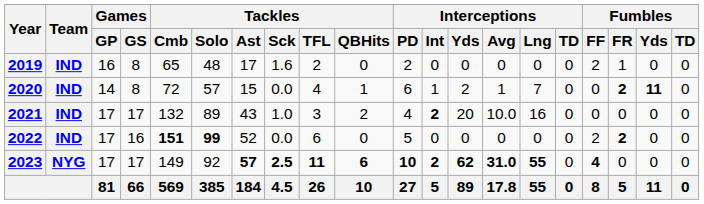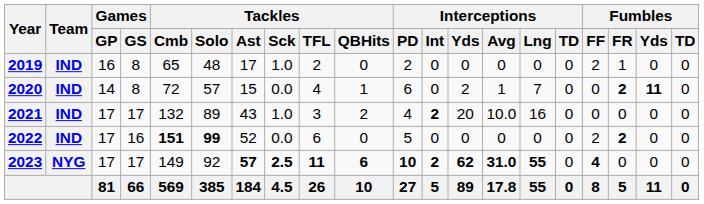2019 | Tackles / Sck: 1.6 -> 1.0
2020 | Interceptions / Int: 1 -> 0
